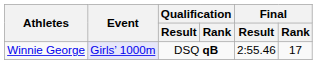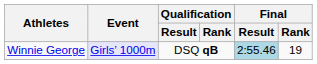Winnie George | Final / Result: no background -> lightblue background
Winnie George | Final / Rank: 17 -> 19
